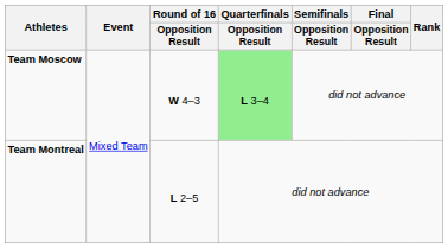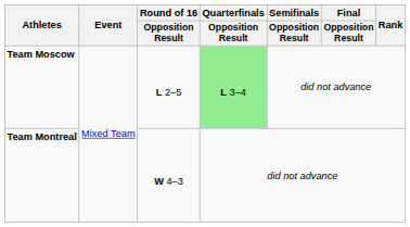Team Moscow | Round of 16 / Opposition Result: W 4–3 -> L 2–5
Team Montreal | Round of 16 / Opposition Result: L 2–5 -> W 4–3
